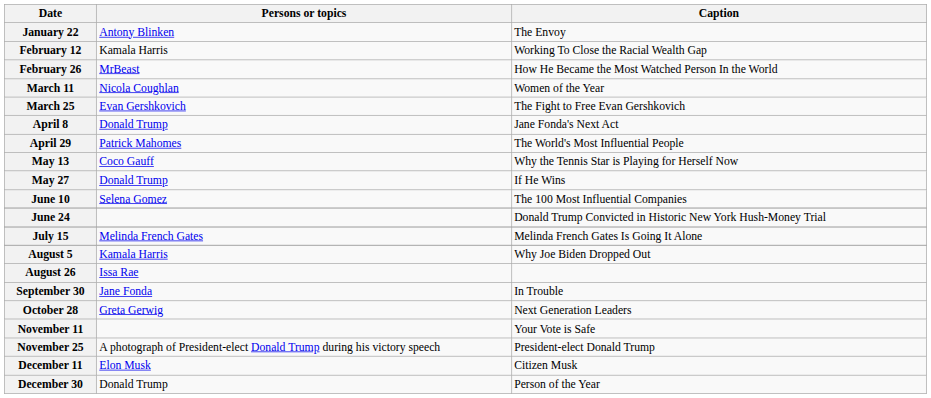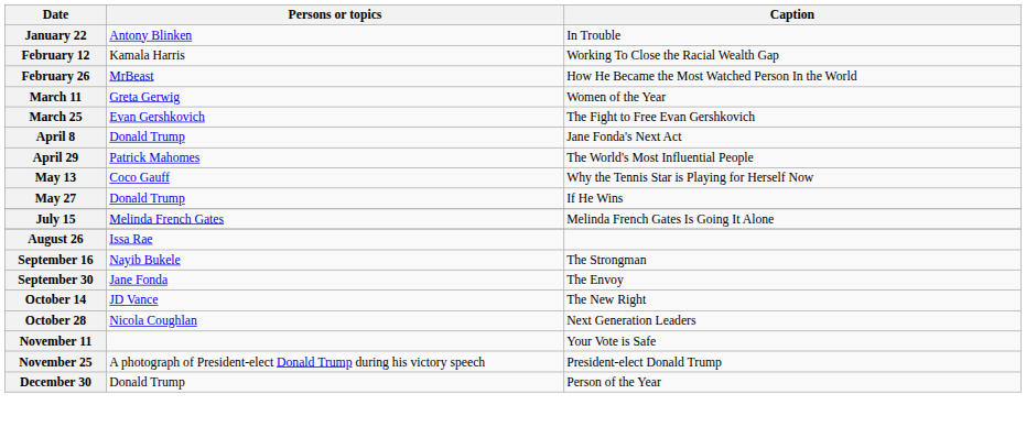January 22 | Caption: The Envoy -> In Trouble
March 11 | Persons or topics: Nicola Coughlan -> Greta Gerwig
- row: June 10 | Selena Gomez | The 100 Most Influential Companies
- row: June 24 | Donald Trump Convicted in Historic New York Hush-Money Trial
- row: August 5 | Kamala Harris | Why Joe Biden Dropped Out
+ row: September 16 | Nayib Bukele | The Strongman
September 30 | Caption: In Trouble -> The Envoy
+ row: October 14 | JD Vance | The New Right
October 28 | Persons or topics: Greta Gerwig -> Nicola Coughlan
- row: December 11 | Elon Musk | Citizen Musk
